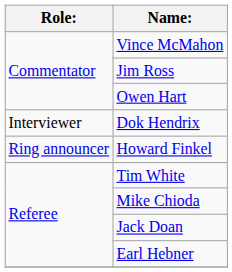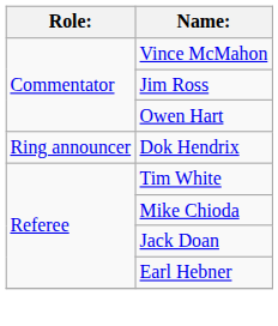Dok Hendrix | Role:: Interviewer -> Ring announcer
- row: Ring announcer | Howard Finkel
